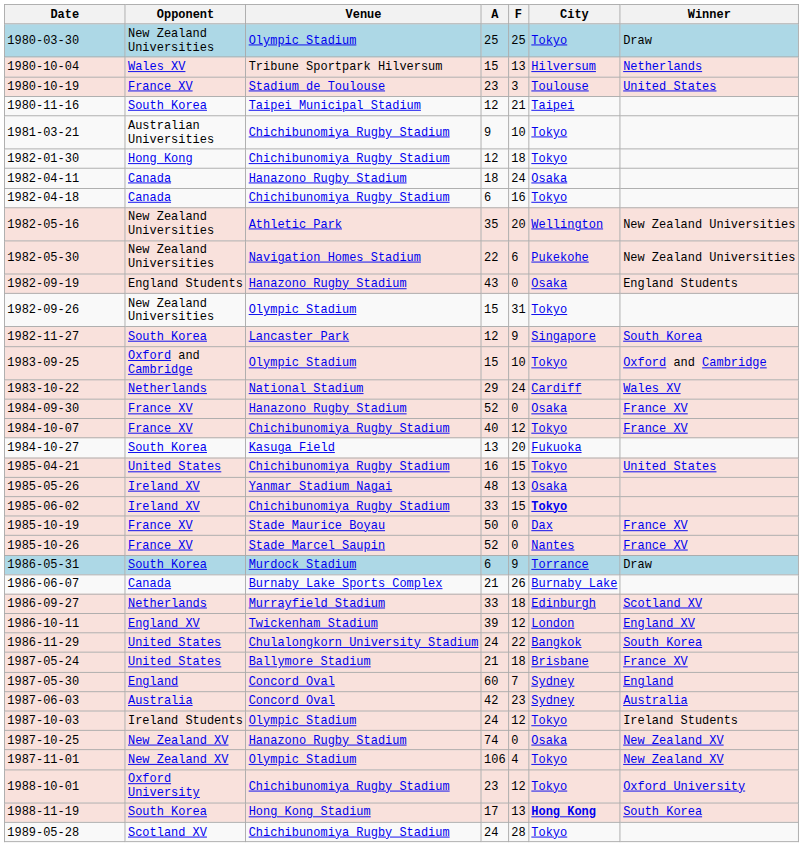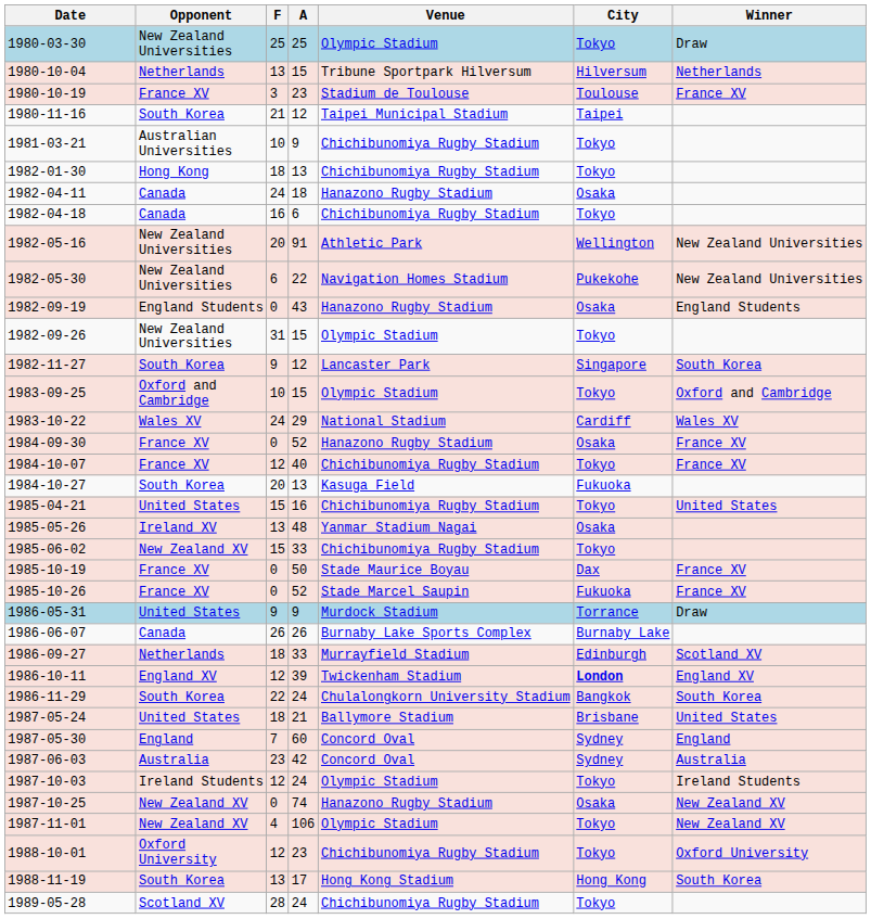columns swapped: F <-> Venue
1980-10-04 | Opponent: Wales XV -> Netherlands
1980-10-19 | Winner: United States -> France XV
1982-01-30 | A: 12 -> 13
1982-05-16 | A: 35 -> 91
1983-10-22 | Opponent: Netherlands -> Wales XV
1985-06-02 | Opponent: Ireland XV -> New Zealand XV
1985-06-02 | City: bold -> normal
1985-10-26 | City: Nantes -> Fukuoka
1986-05-31 | Opponent: South Korea -> United States
1986-05-31 | A: 6 -> 9
1986-06-07 | A: 21 -> 26
1986-10-11 | City: normal -> bold
1986-11-29 | Opponent: United States -> South Korea
1987-05-24 | Winner: France XV -> United States
1988-11-19 | City: bold -> normal
